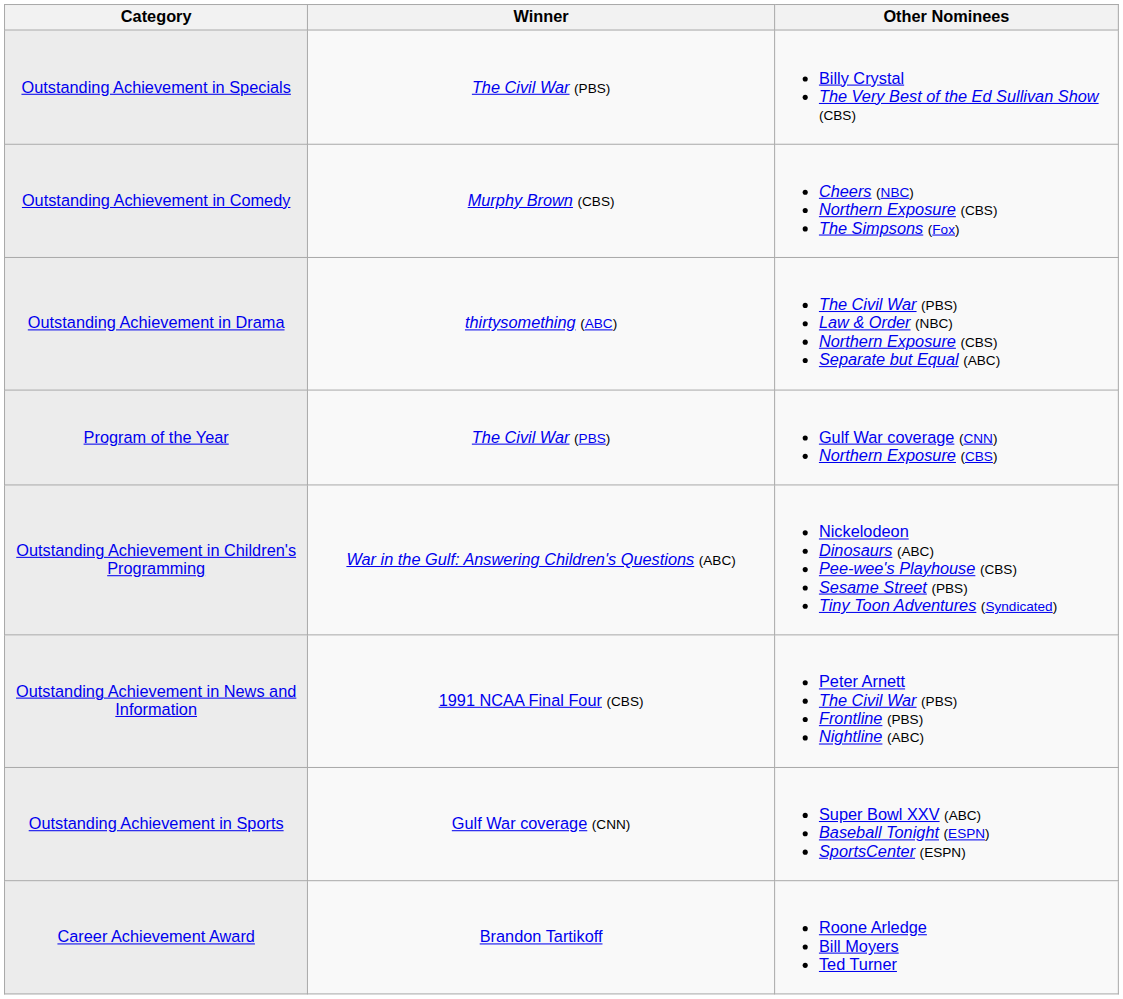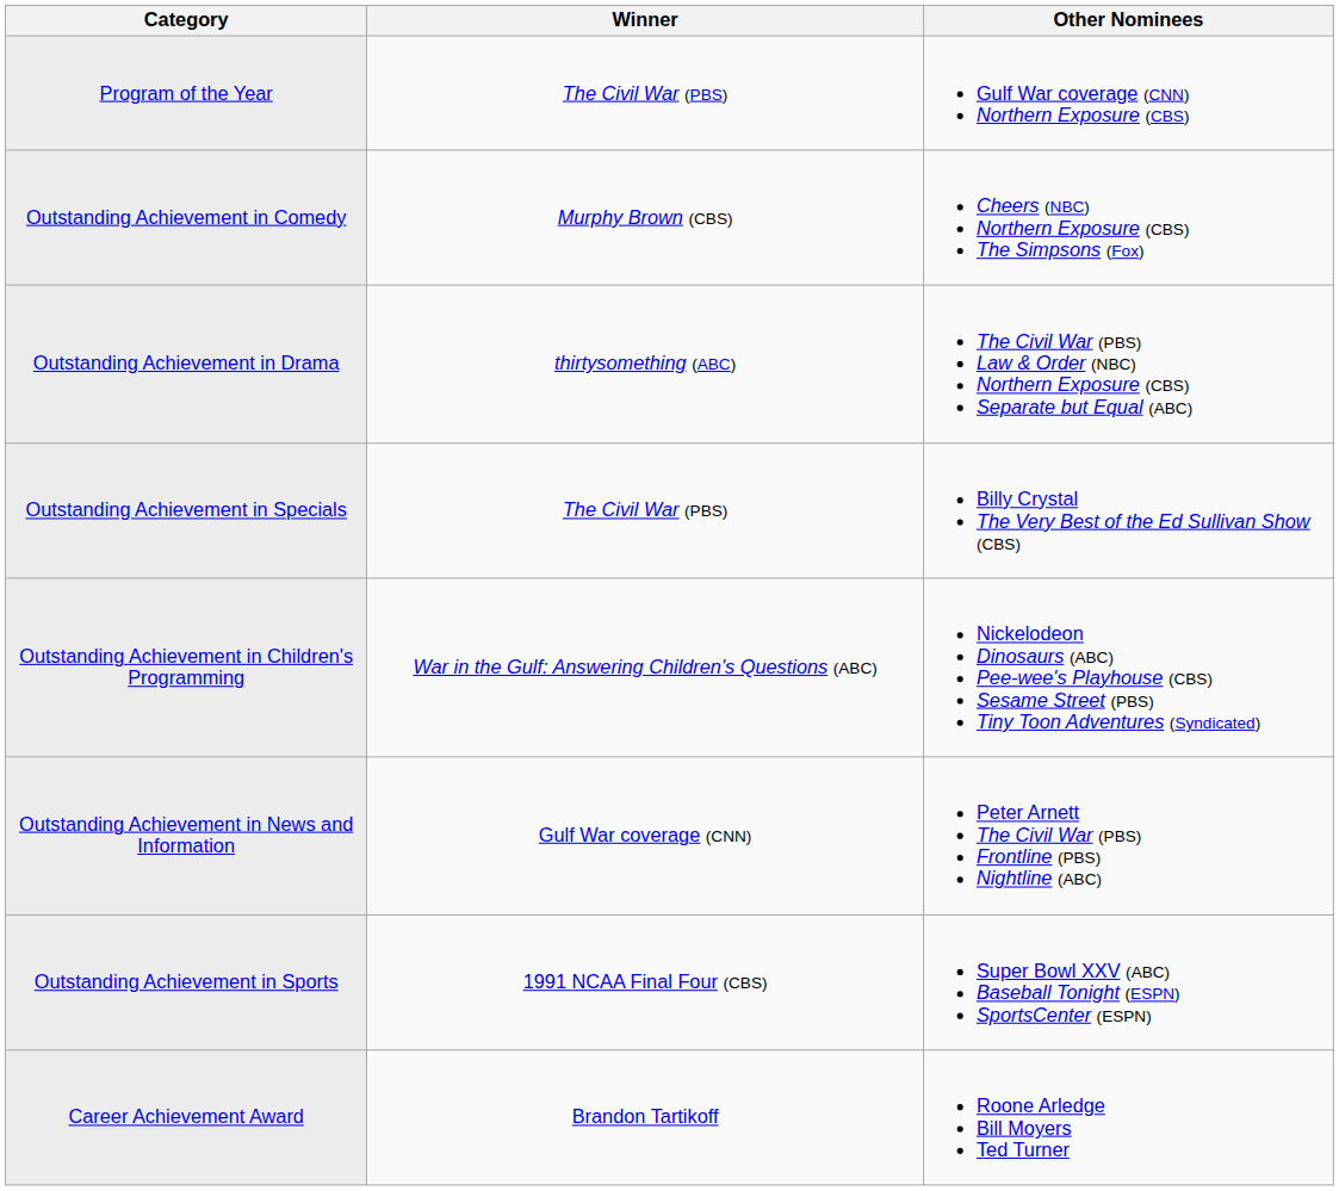rows swapped: Program of the Year <-> Outstanding Achievement in Specials
Outstanding Achievement in News and Information | Winner: 1991 NCAA Final Four (CBS) -> Gulf War coverage (CNN)
Outstanding Achievement in Sports | Winner: Gulf War coverage (CNN) -> 1991 NCAA Final Four (CBS)
